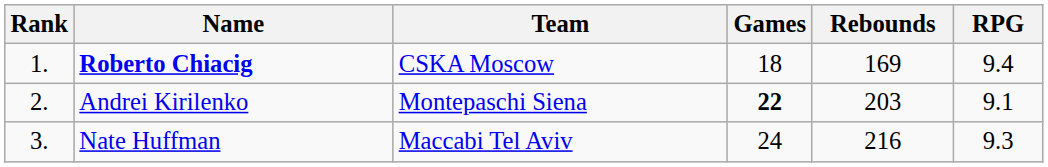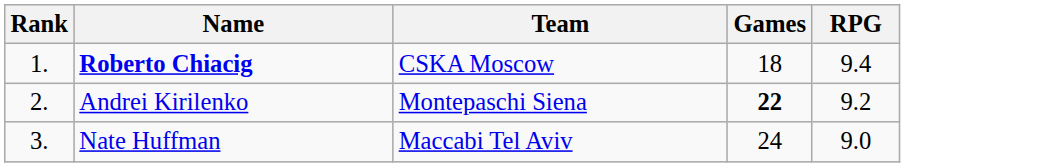- column: Rebounds | 169 | 203 | 216
Andrei Kirilenko | RPG: 9.1 -> 9.2
Nate Huffman | RPG: 9.3 -> 9.0
